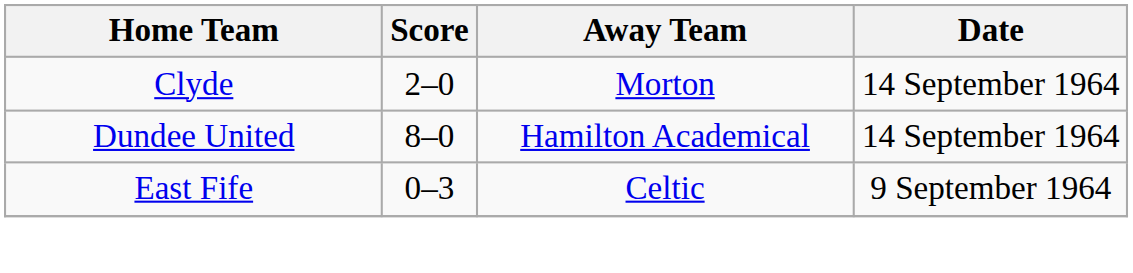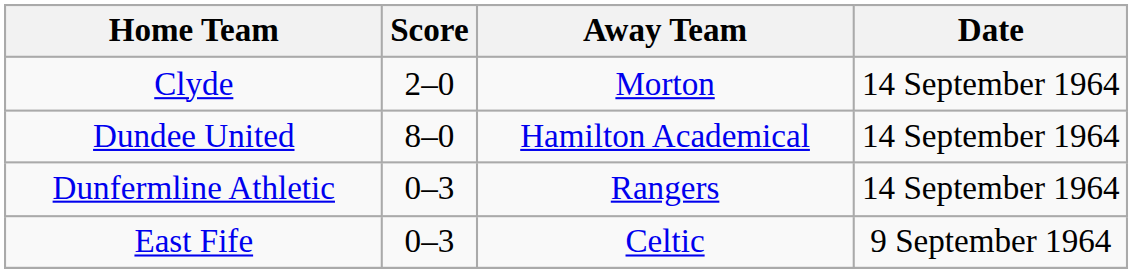+ row: Dunfermline Athletic | 0–3 | Rangers | 14 September 1964
